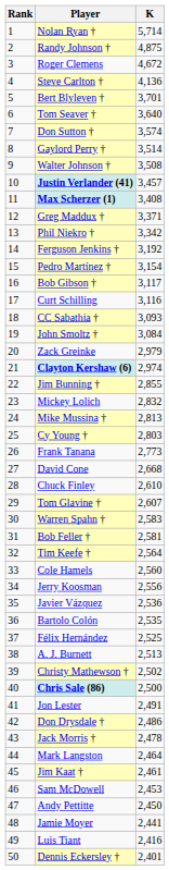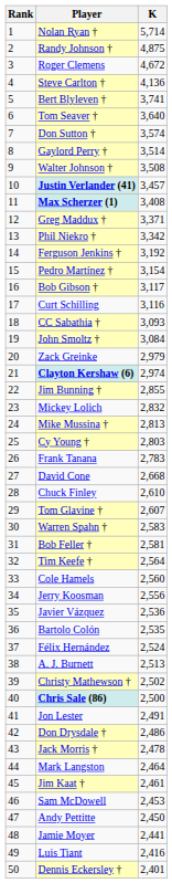Bert Blyleven † | K: 3,701 -> 3,741
Frank Tanana | K: 2,773 -> 2,783
Félix Hernández | K: 2,525 -> 2,524
